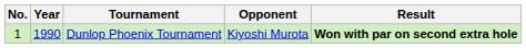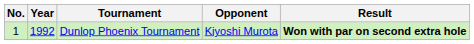Dunlop Phoenix Tournament | Year: 1990 -> 1992
